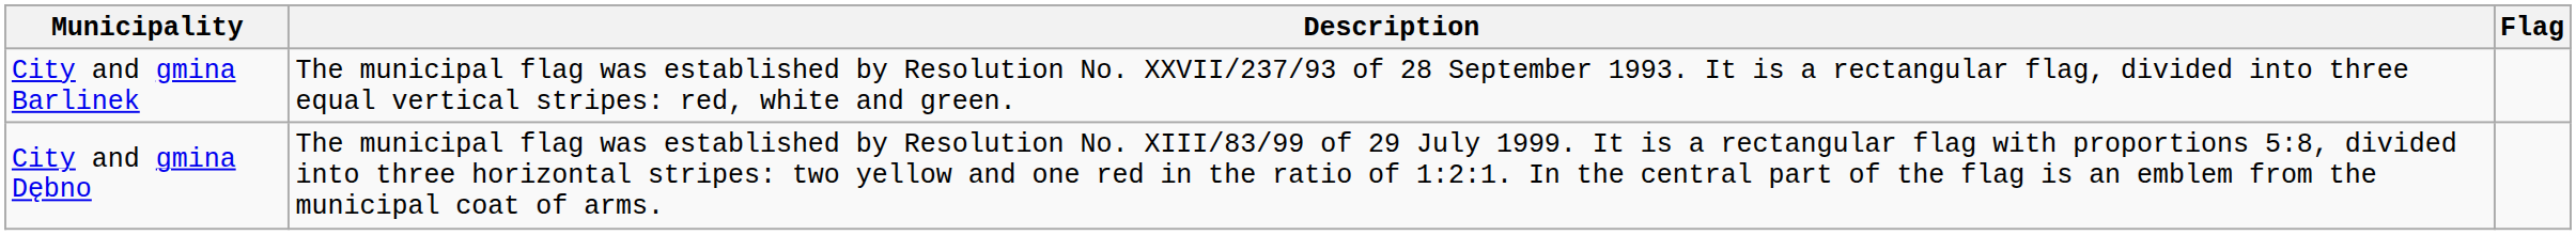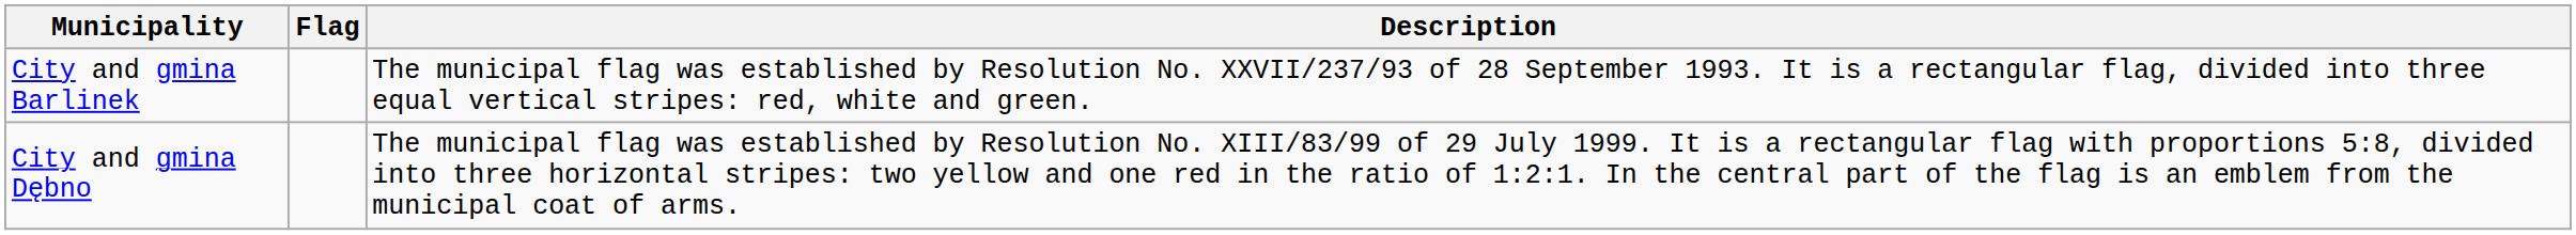columns swapped: Flag <-> Description
